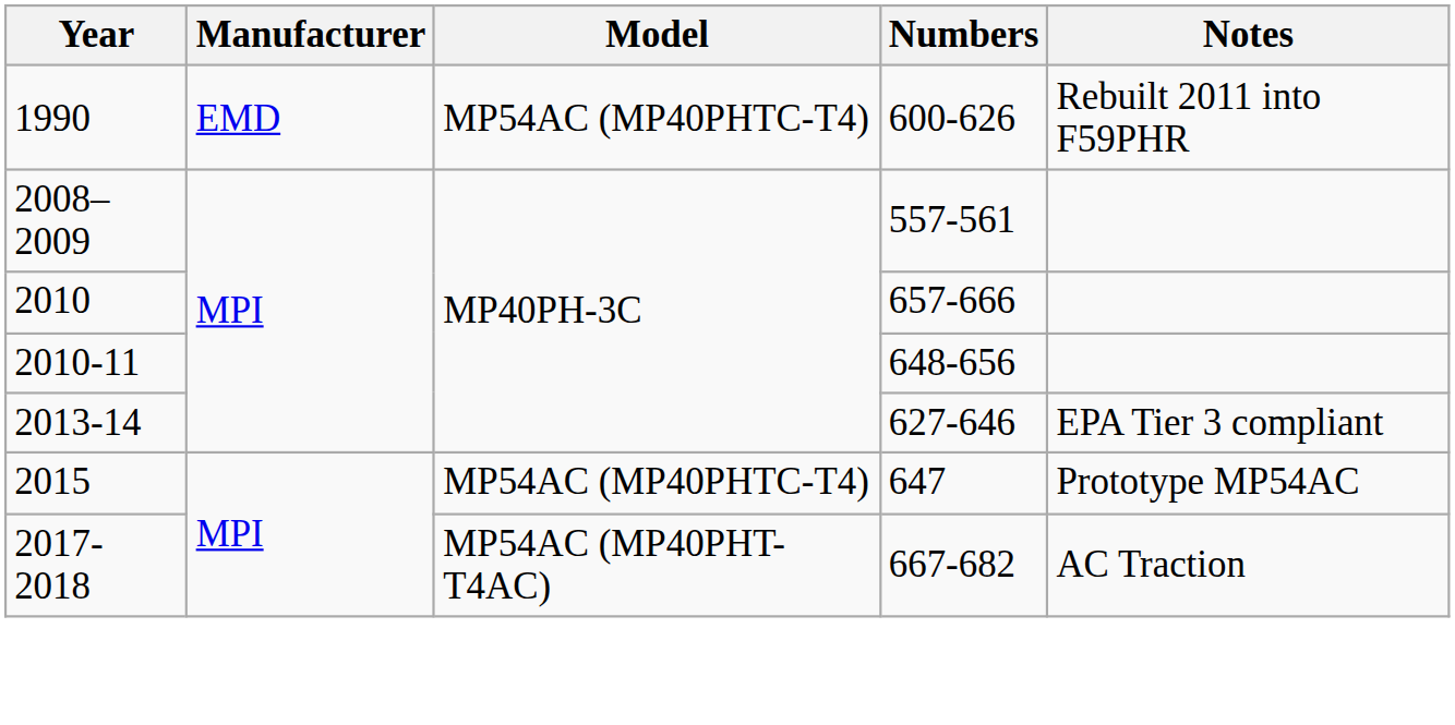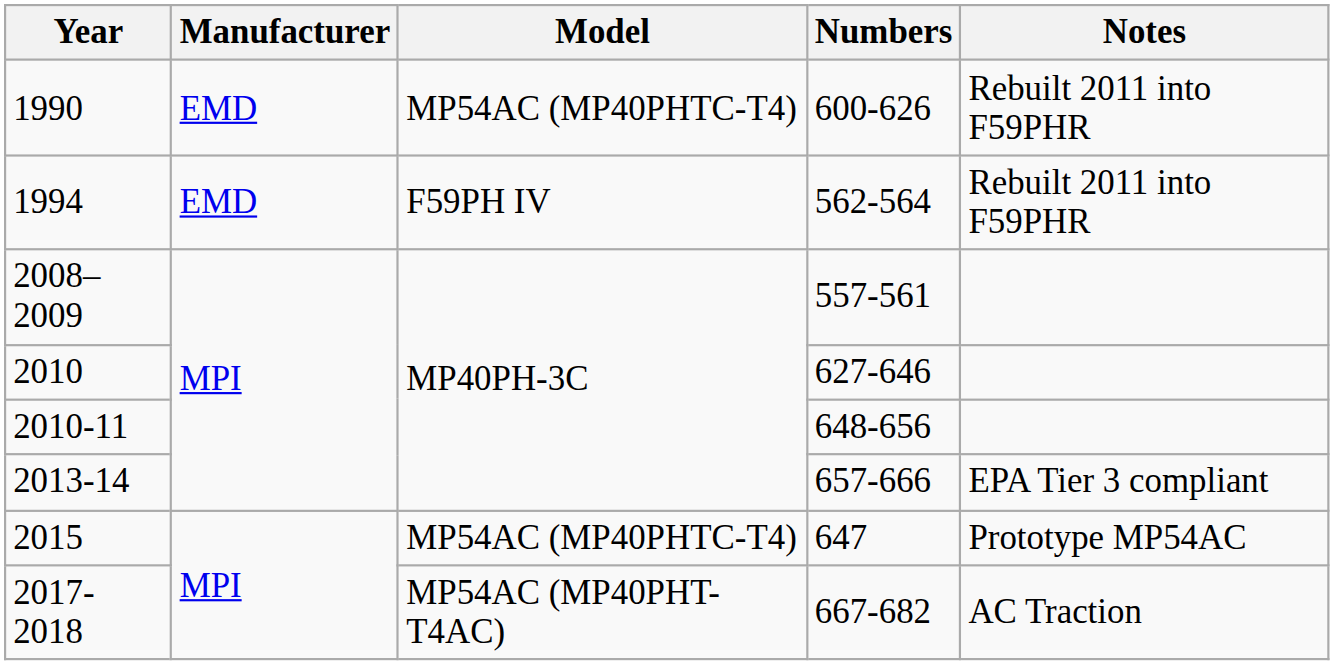+ row: 1994 | EMD | F59PH IV | 562-564 | Rebuilt 2011 into F59PHR
2010 | Numbers: 657-666 -> 627-646
2013-14 | Numbers: 627-646 -> 657-666
